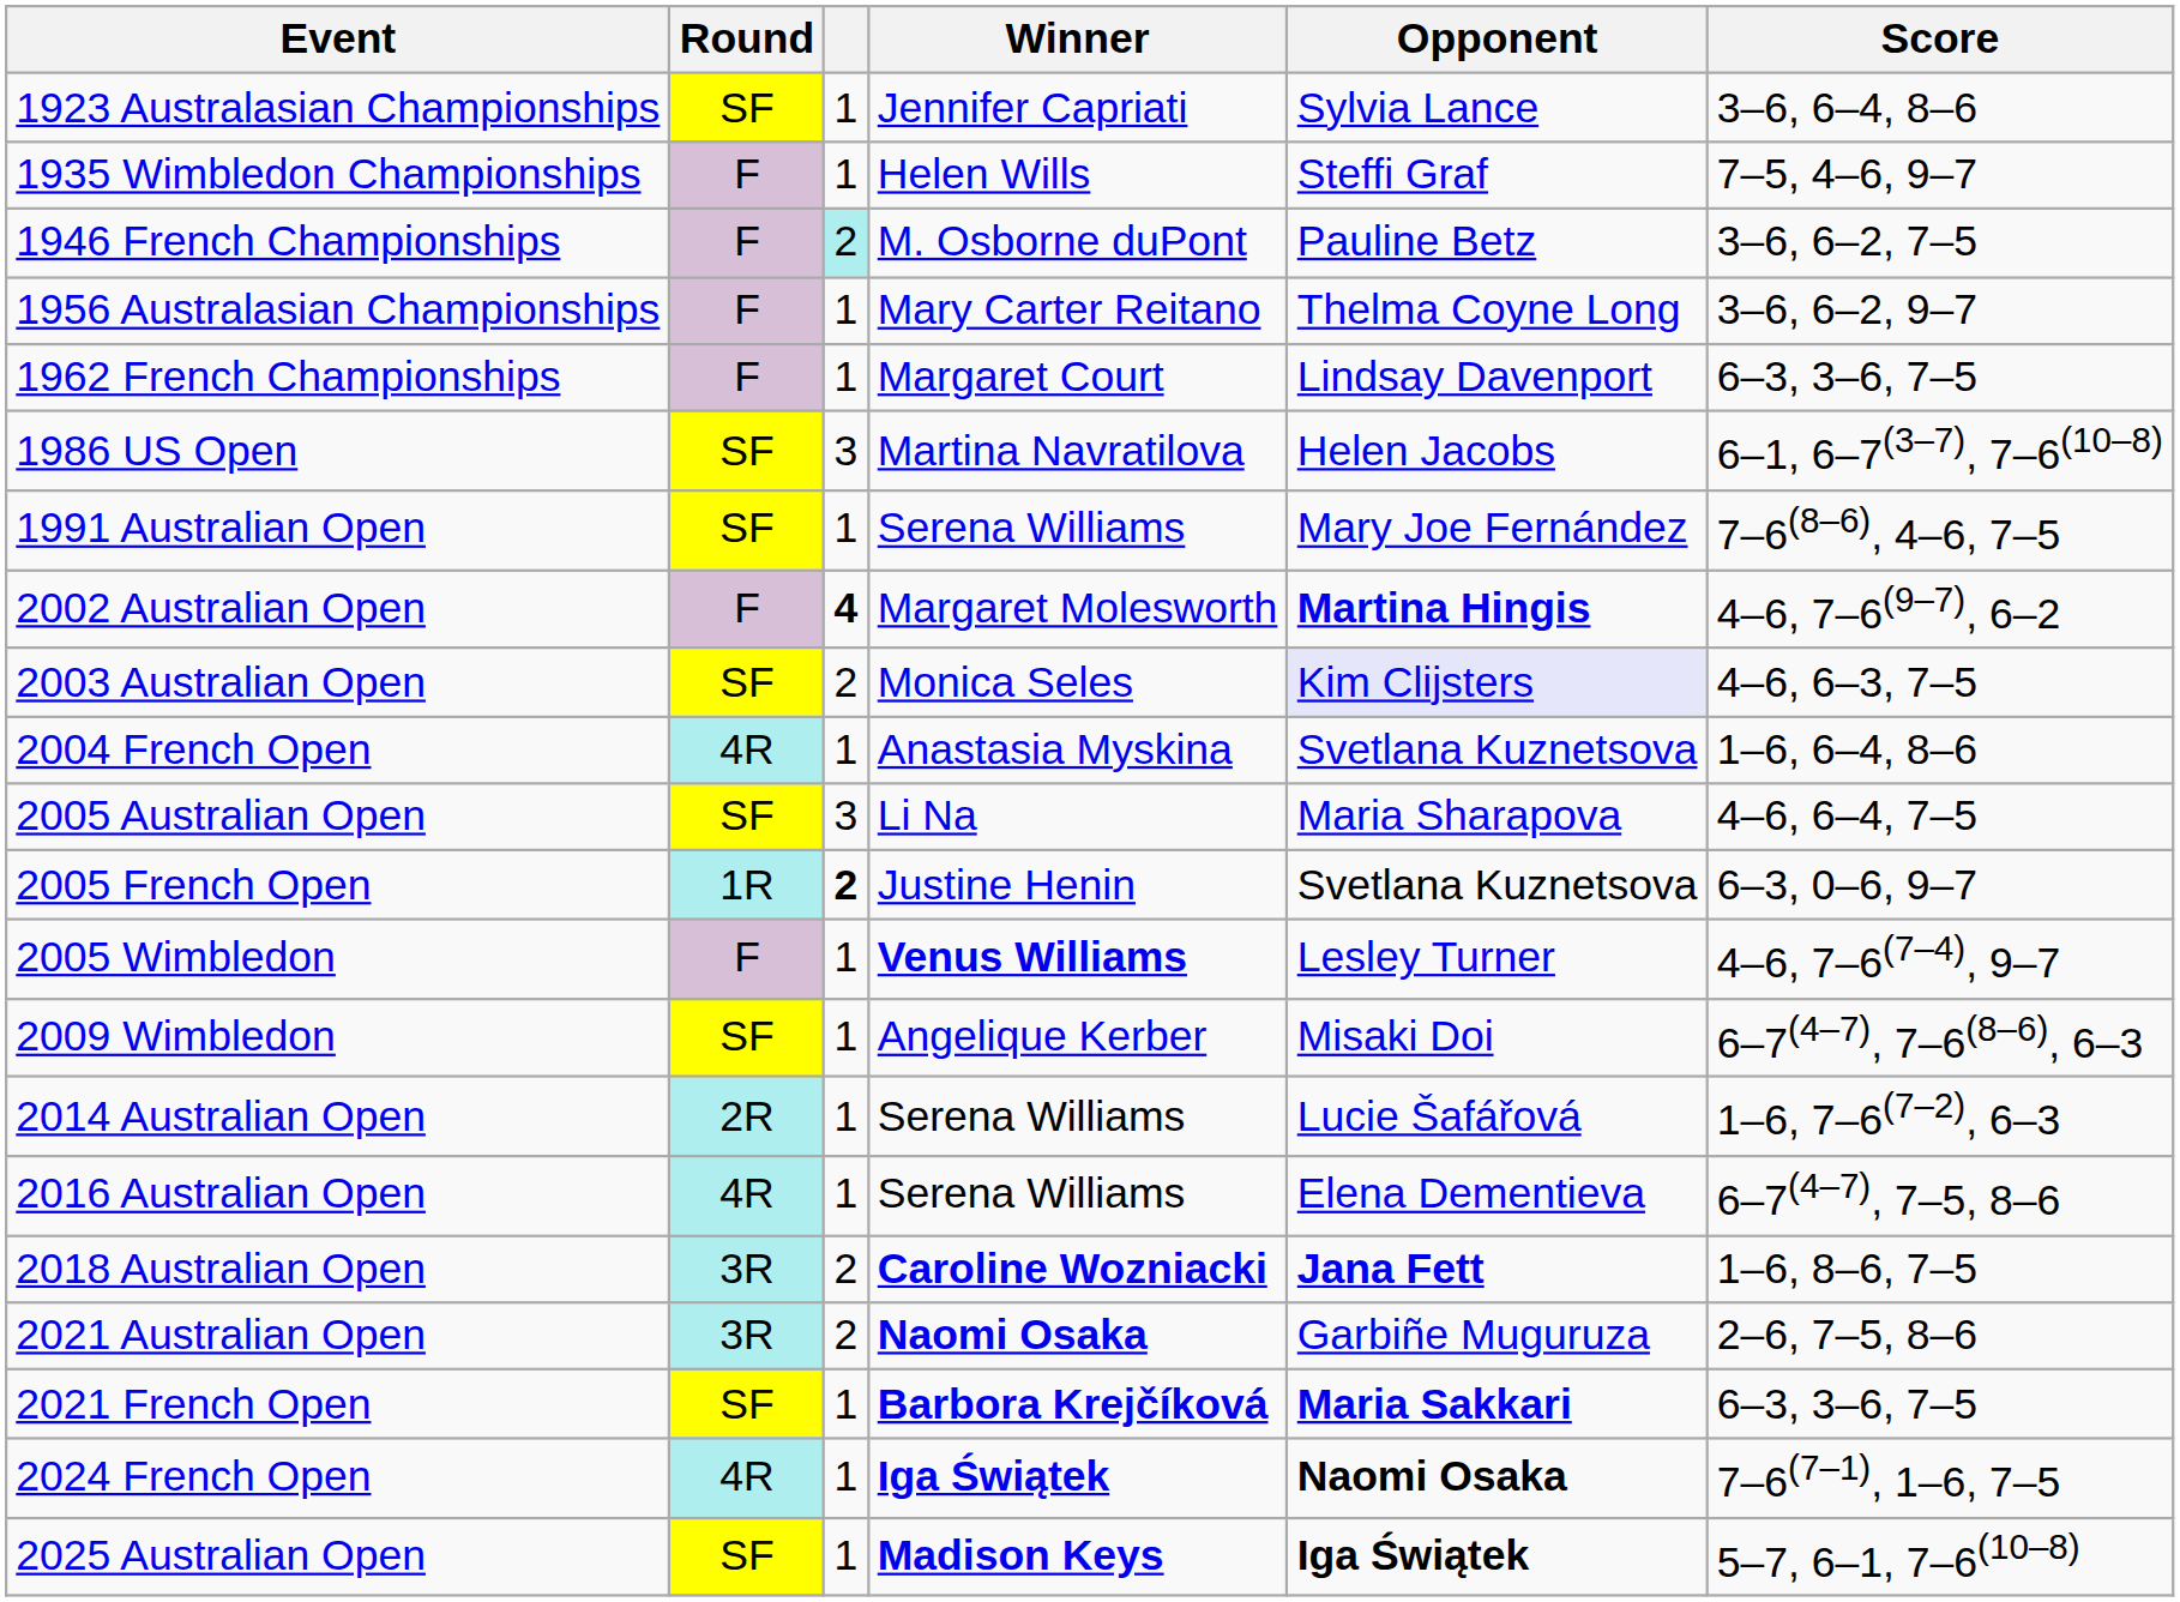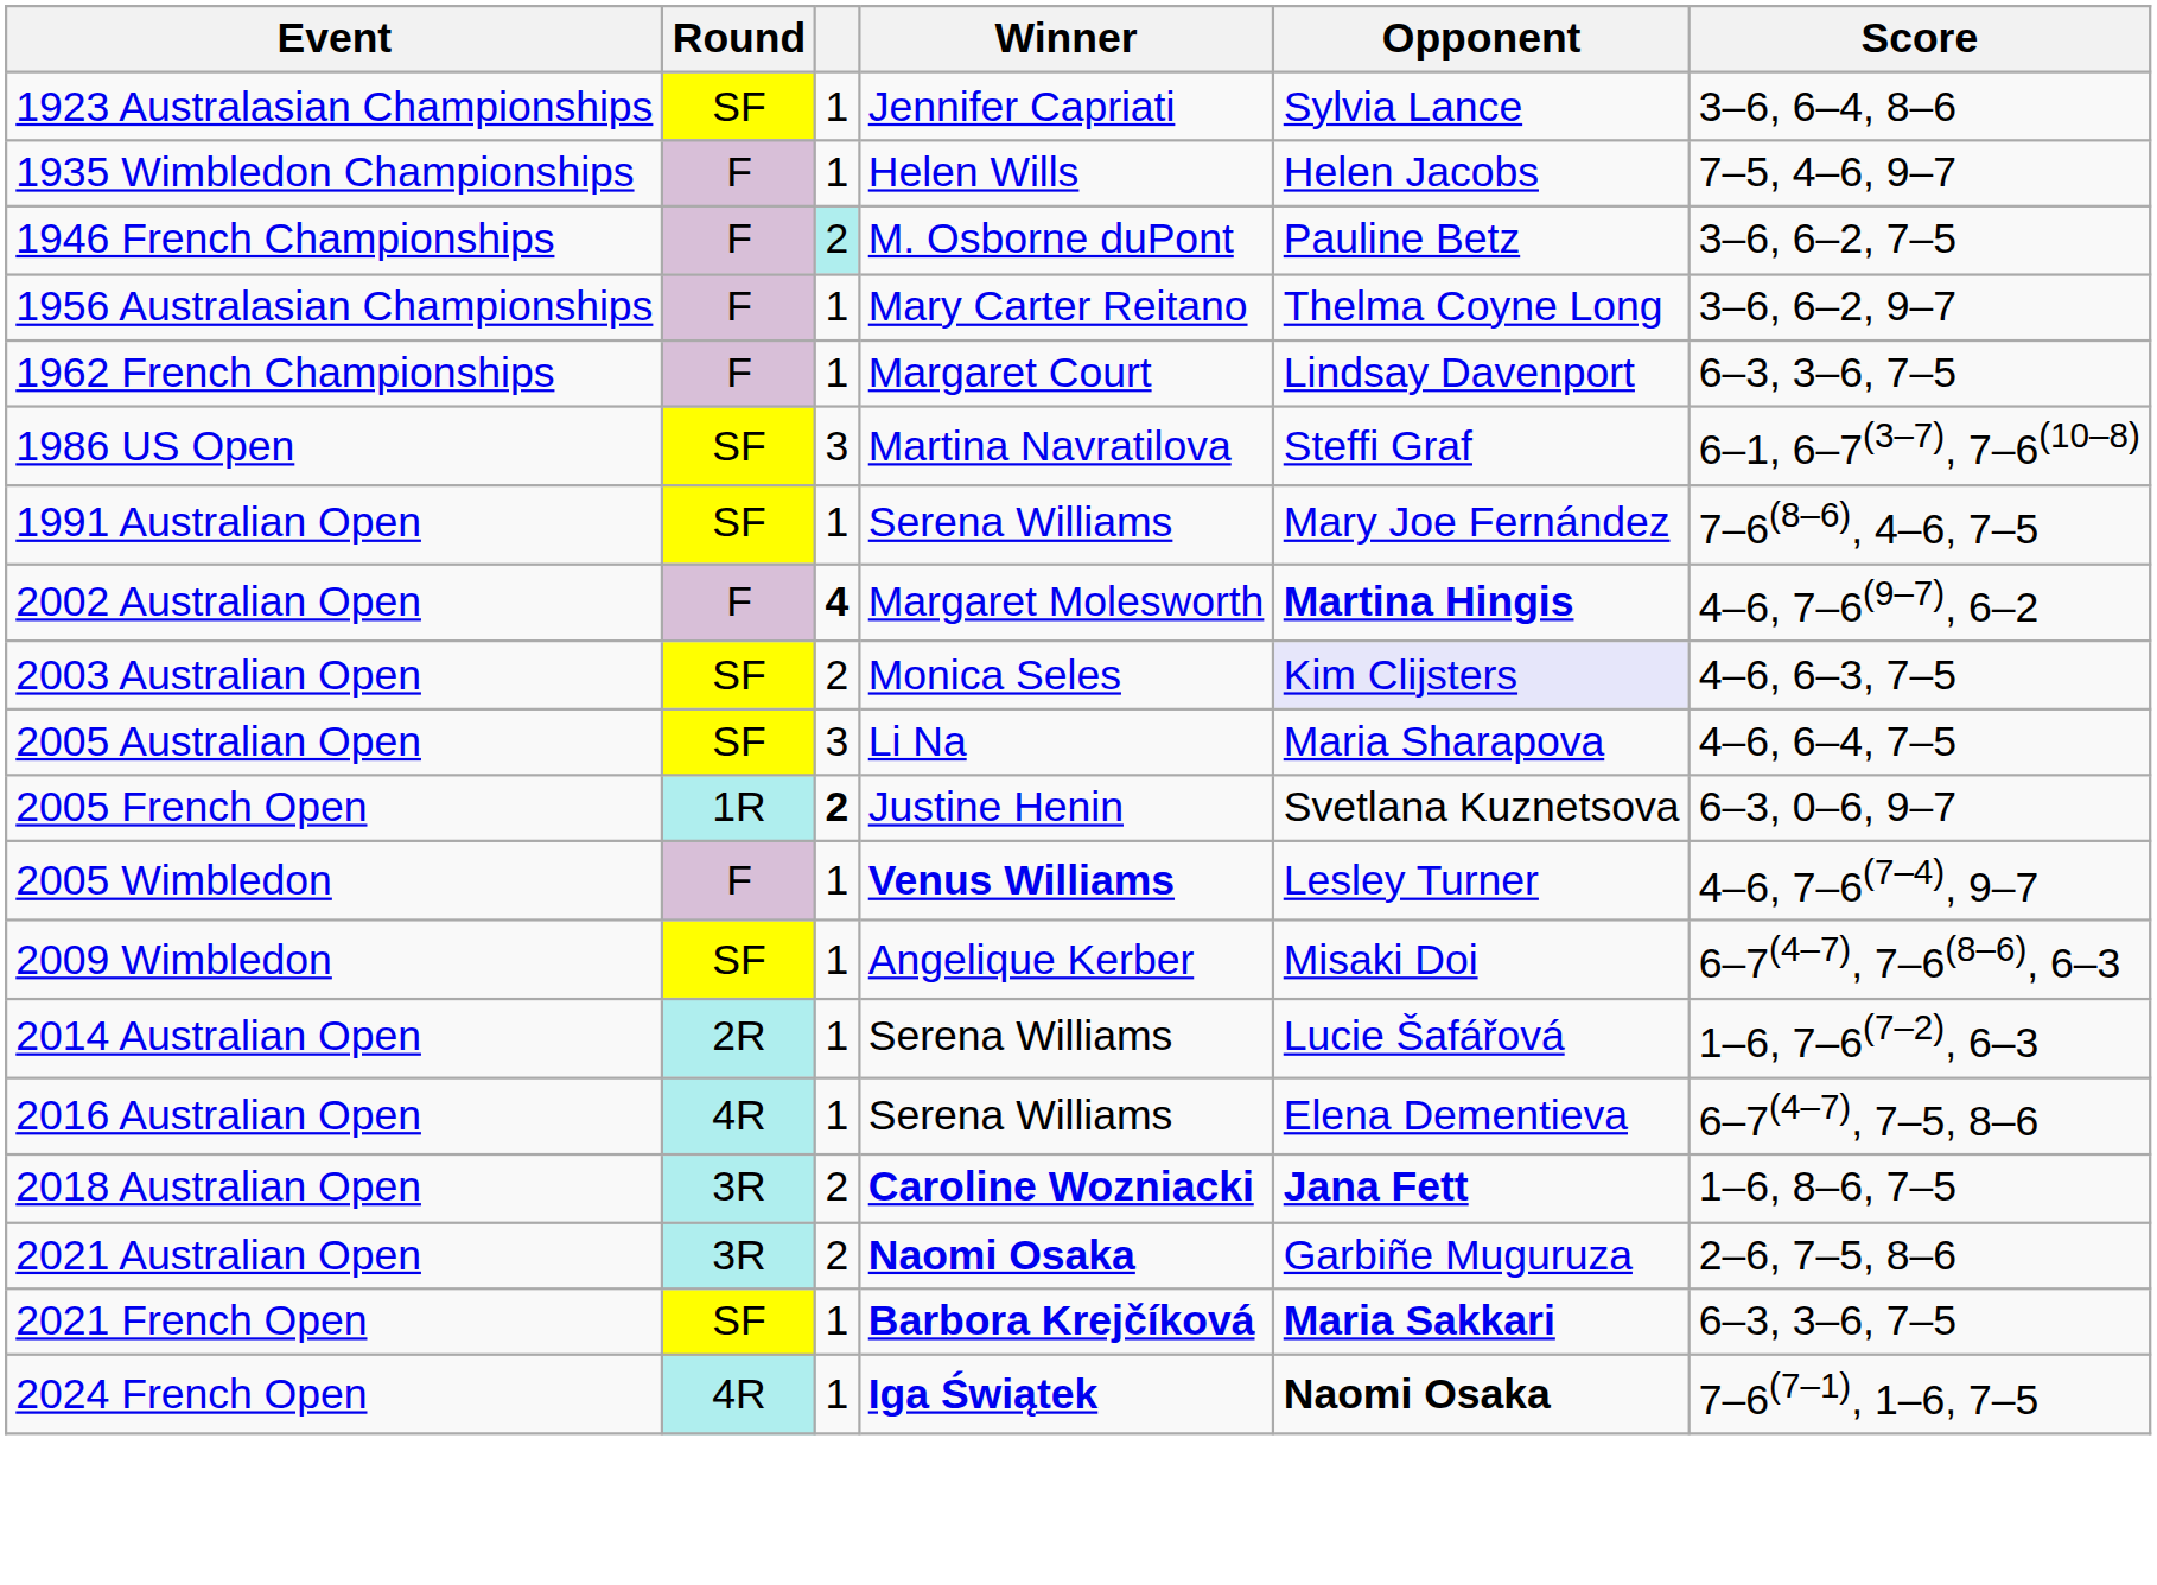1935 Wimbledon Championships | Opponent: Steffi Graf -> Helen Jacobs
1986 US Open | Opponent: Helen Jacobs -> Steffi Graf
- row: 2004 French Open | 4R | 1 | Anastasia Myskina | Svetlana Kuznetsova | 1–6, 6–4, 8–6
- row: 2025 Australian Open | SF | 1 | Madison Keys | Iga Świątek | 5–7, 6–1, 7–6(10–8)
